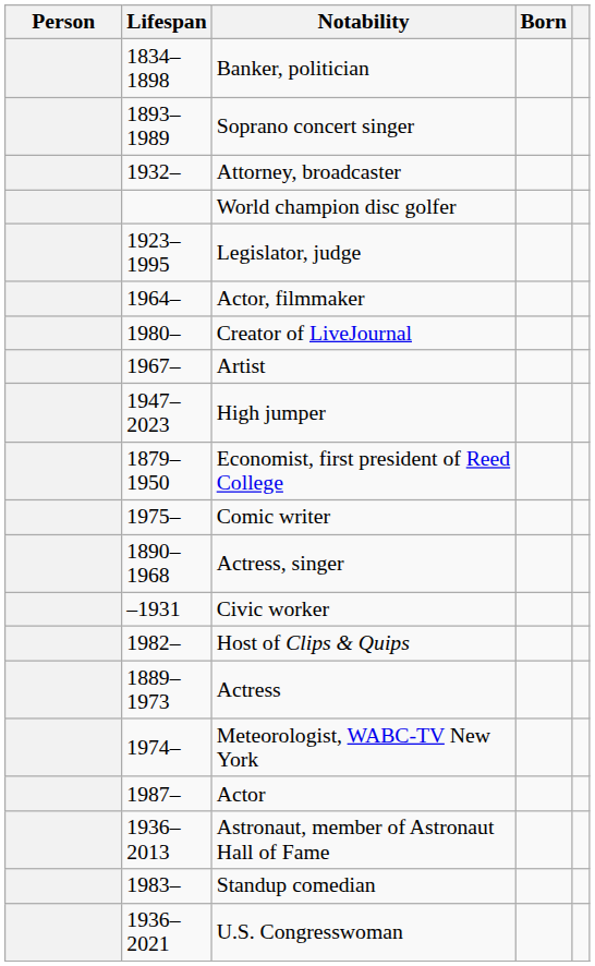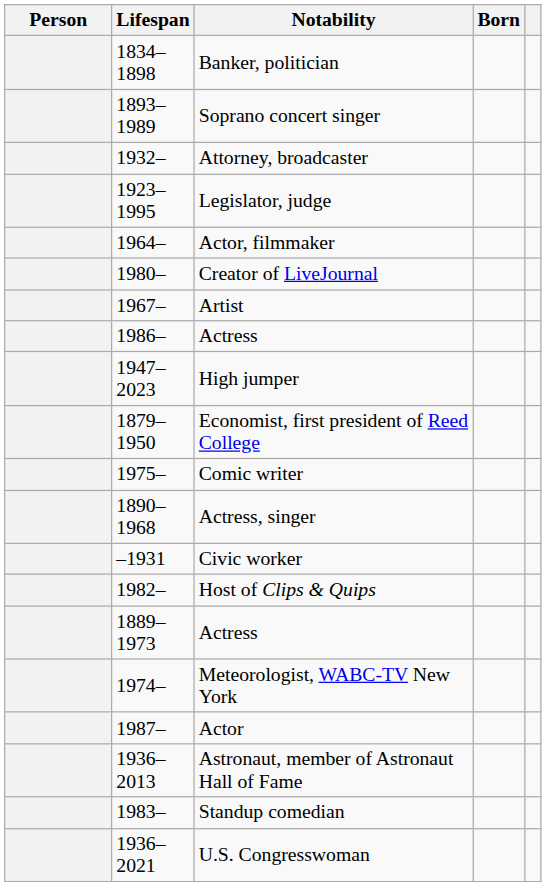- row: World champion disc golfer
+ row: 1986– | Actress
